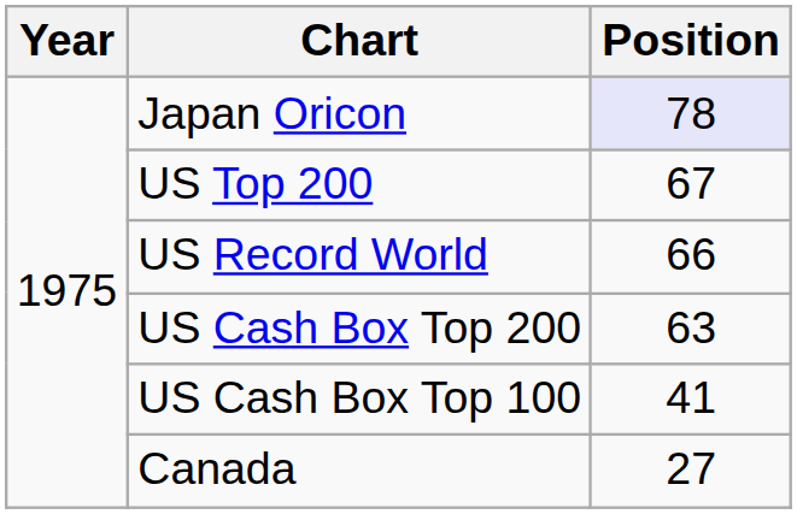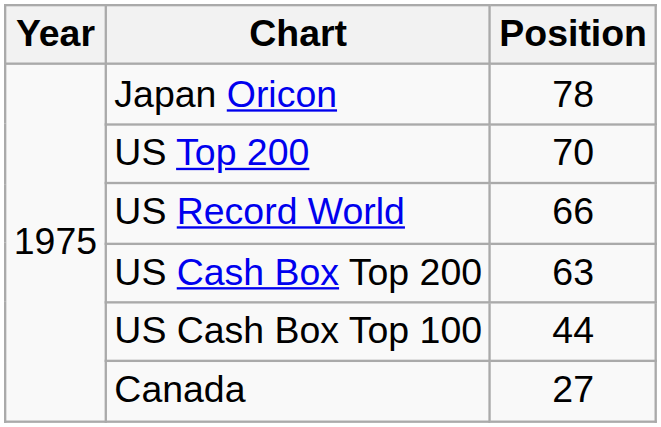Japan Oricon | Position: lavender background -> no background
US Top 200 | Position: 67 -> 70
US Cash Box Top 100 | Position: 41 -> 44
